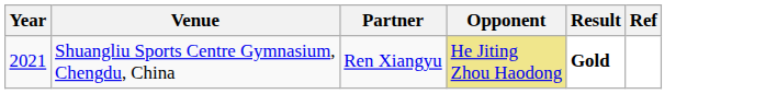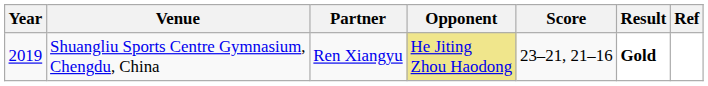+ column: Score | 23–21, 21–16
Shuangliu Sports Centre Gymnasium, Chengdu, China | Year: 2021 -> 2019
